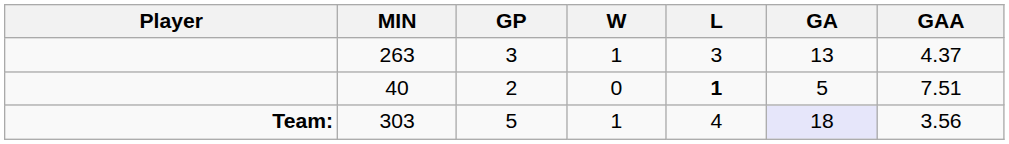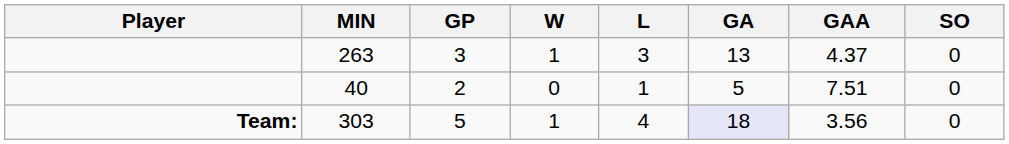+ column: SO | 0 | 0 | 0
40 | L: bold -> normal
